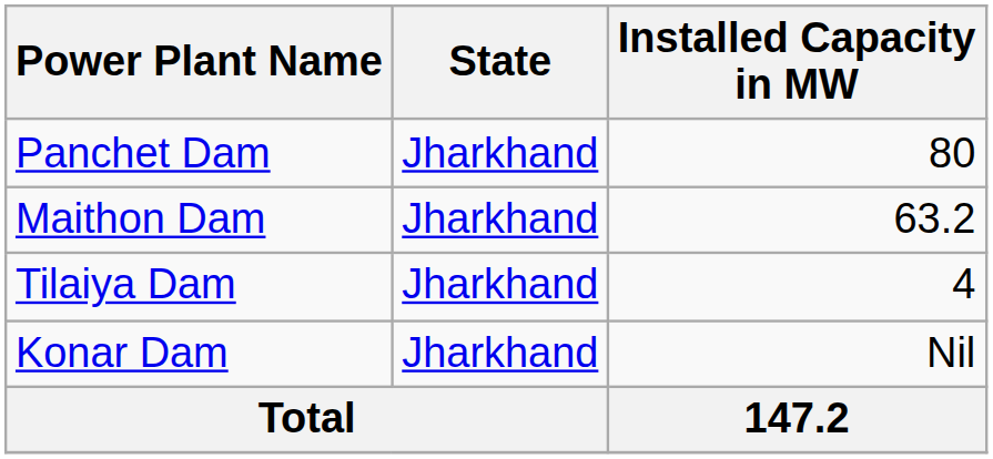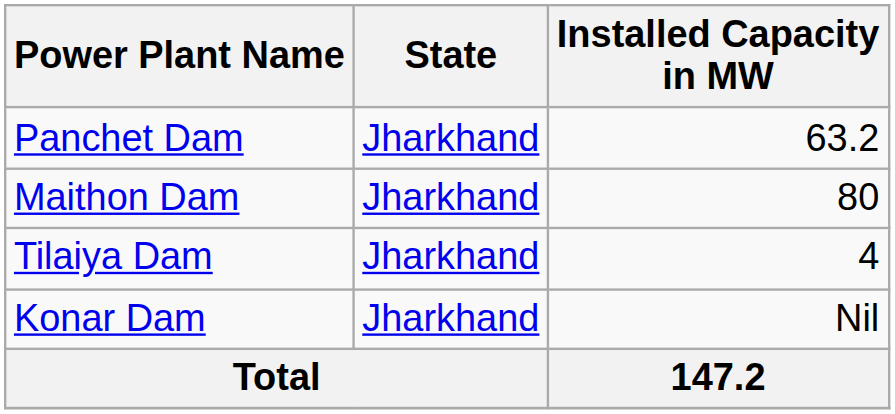Panchet Dam | Installed Capacity in MW: 80 -> 63.2
Maithon Dam | Installed Capacity in MW: 63.2 -> 80
